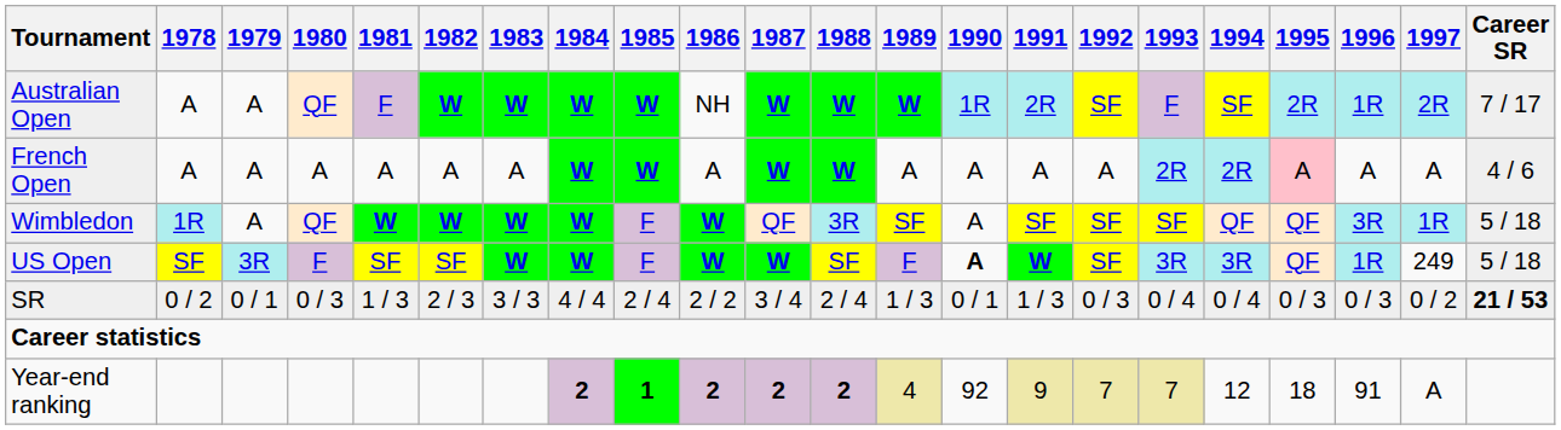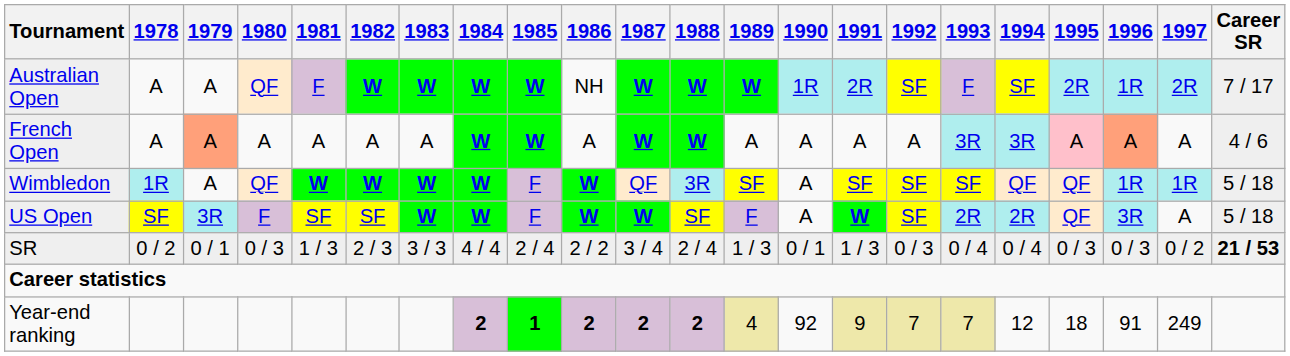French Open | 1979: no background -> lightsalmon background
French Open | 1993: 2R -> 3R
French Open | 1994: 2R -> 3R
French Open | 1996: no background -> lightsalmon background
Wimbledon | 1996: 3R -> 1R
US Open | 1990: bold -> normal
US Open | 1993: 3R -> 2R
US Open | 1994: 3R -> 2R
US Open | 1996: 1R -> 3R
US Open | 1997: 249 -> A
Year-end ranking | 1997: A -> 249
